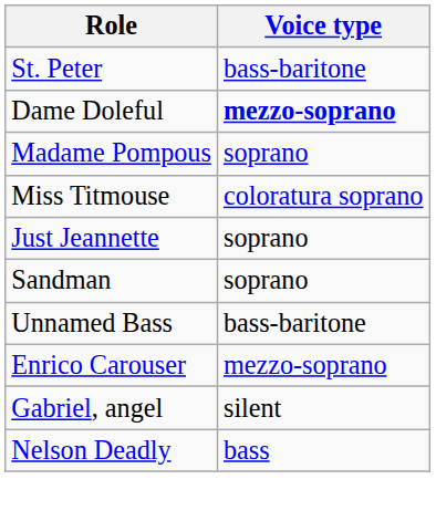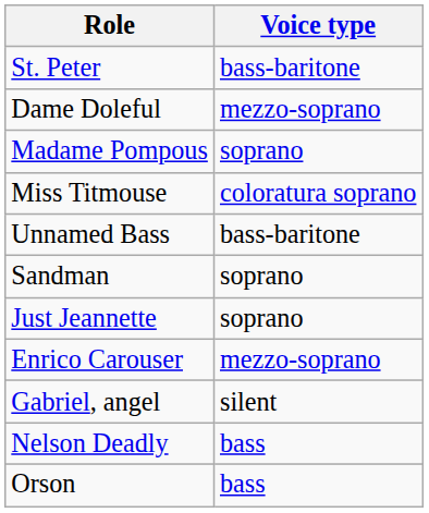Dame Doleful | Voice type: bold -> normal
rows swapped: Just Jeannette <-> Unnamed Bass
+ row: Orson | bass
